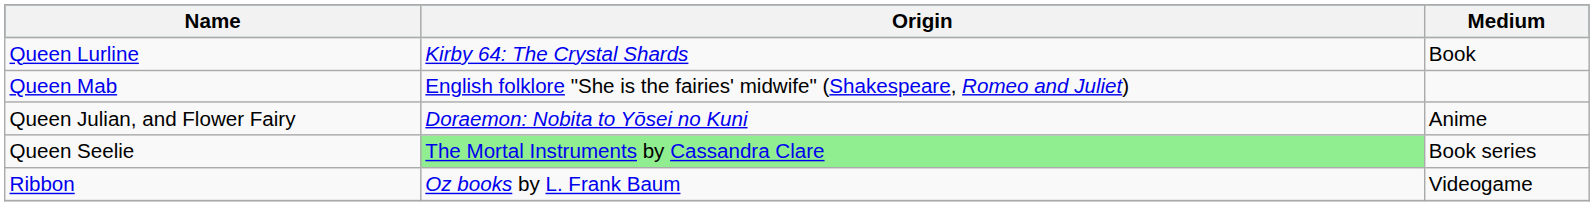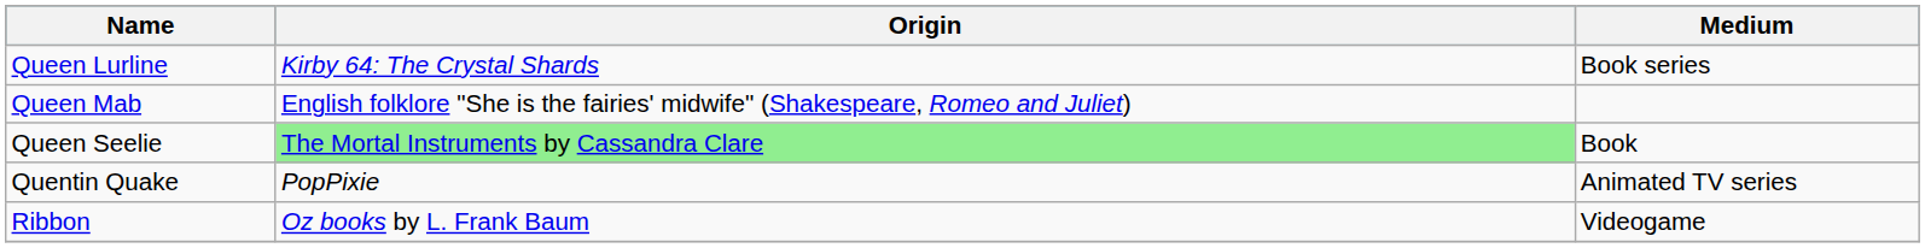Queen Lurline | Medium: Book -> Book series
- row: Queen Julian, and Flower Fairy | Doraemon: Nobita to Yōsei no Kuni | Anime
Queen Seelie | Medium: Book series -> Book
+ row: Quentin Quake | PopPixie | Animated TV series
